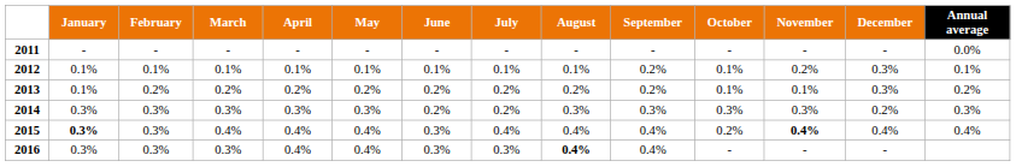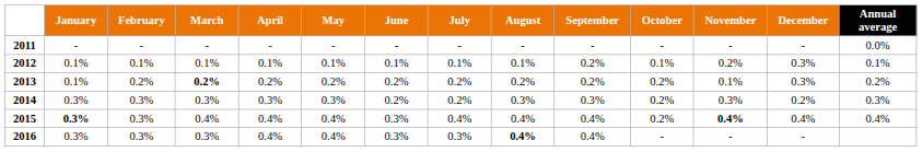2013 | March: normal -> bold
2013 | October: 0.1% -> 0.2%
2014 | October: 0.3% -> 0.2%
